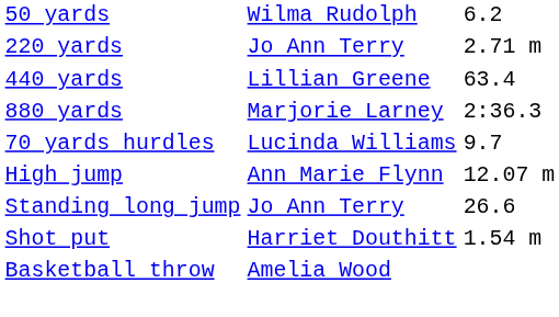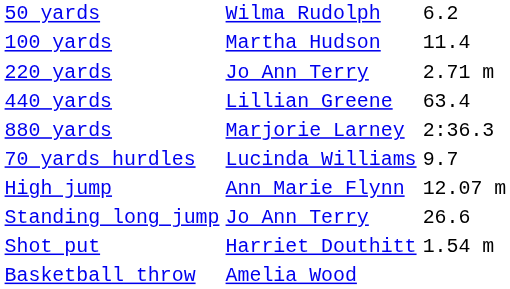+ row: 100 yards | Martha Hudson | 11.4
